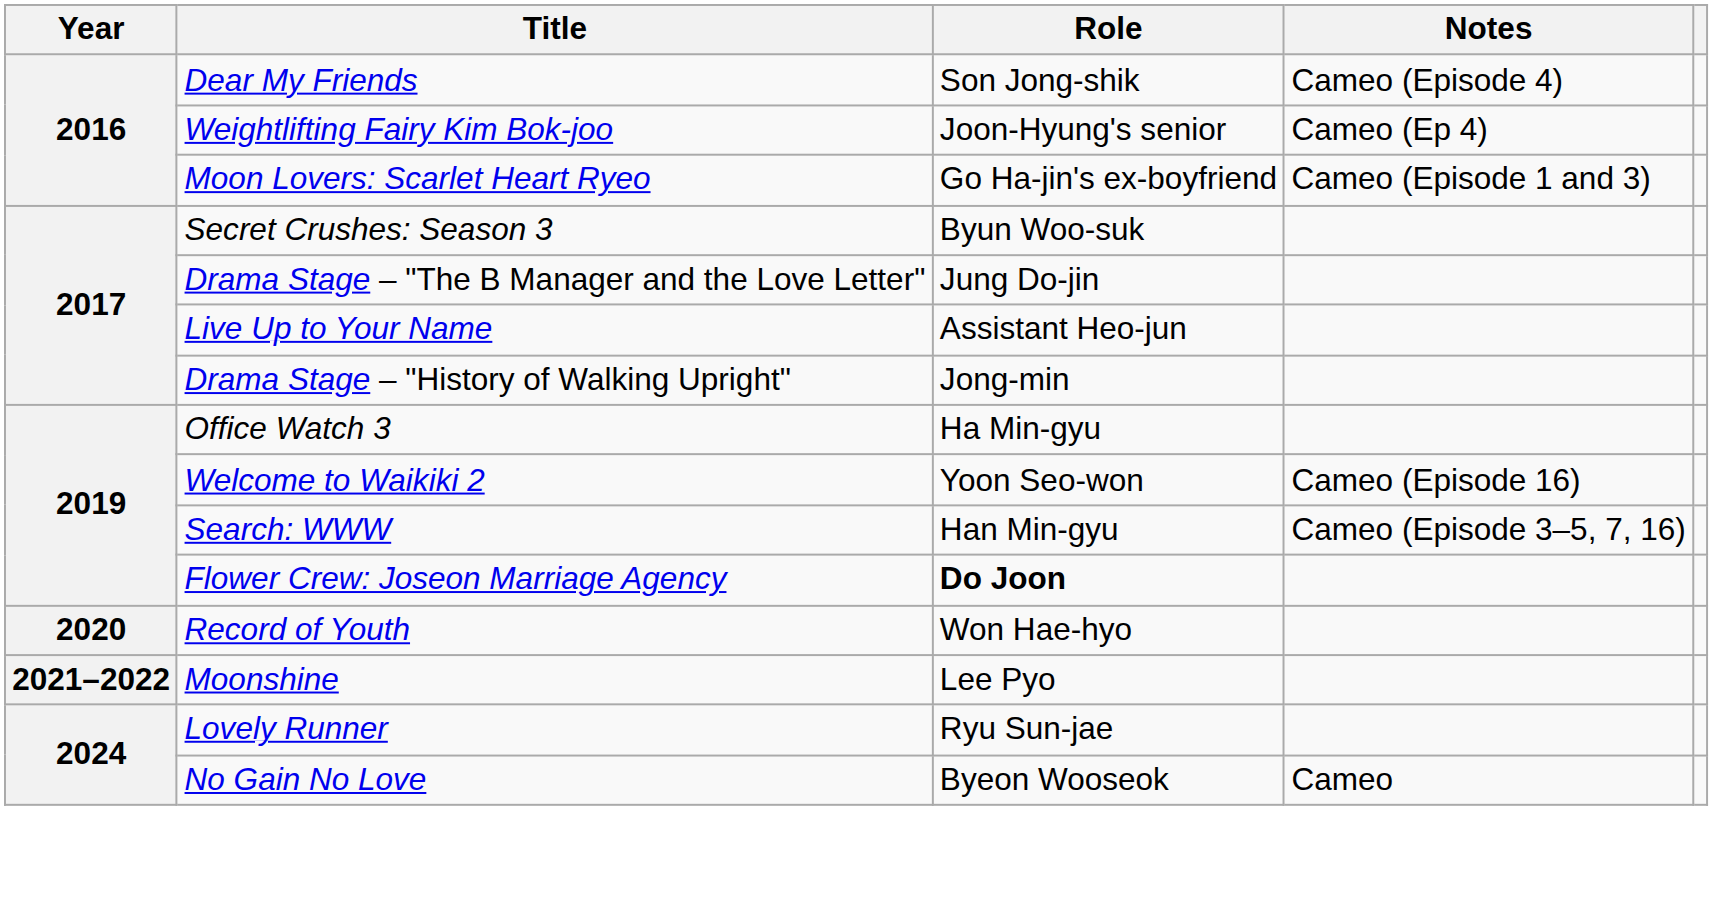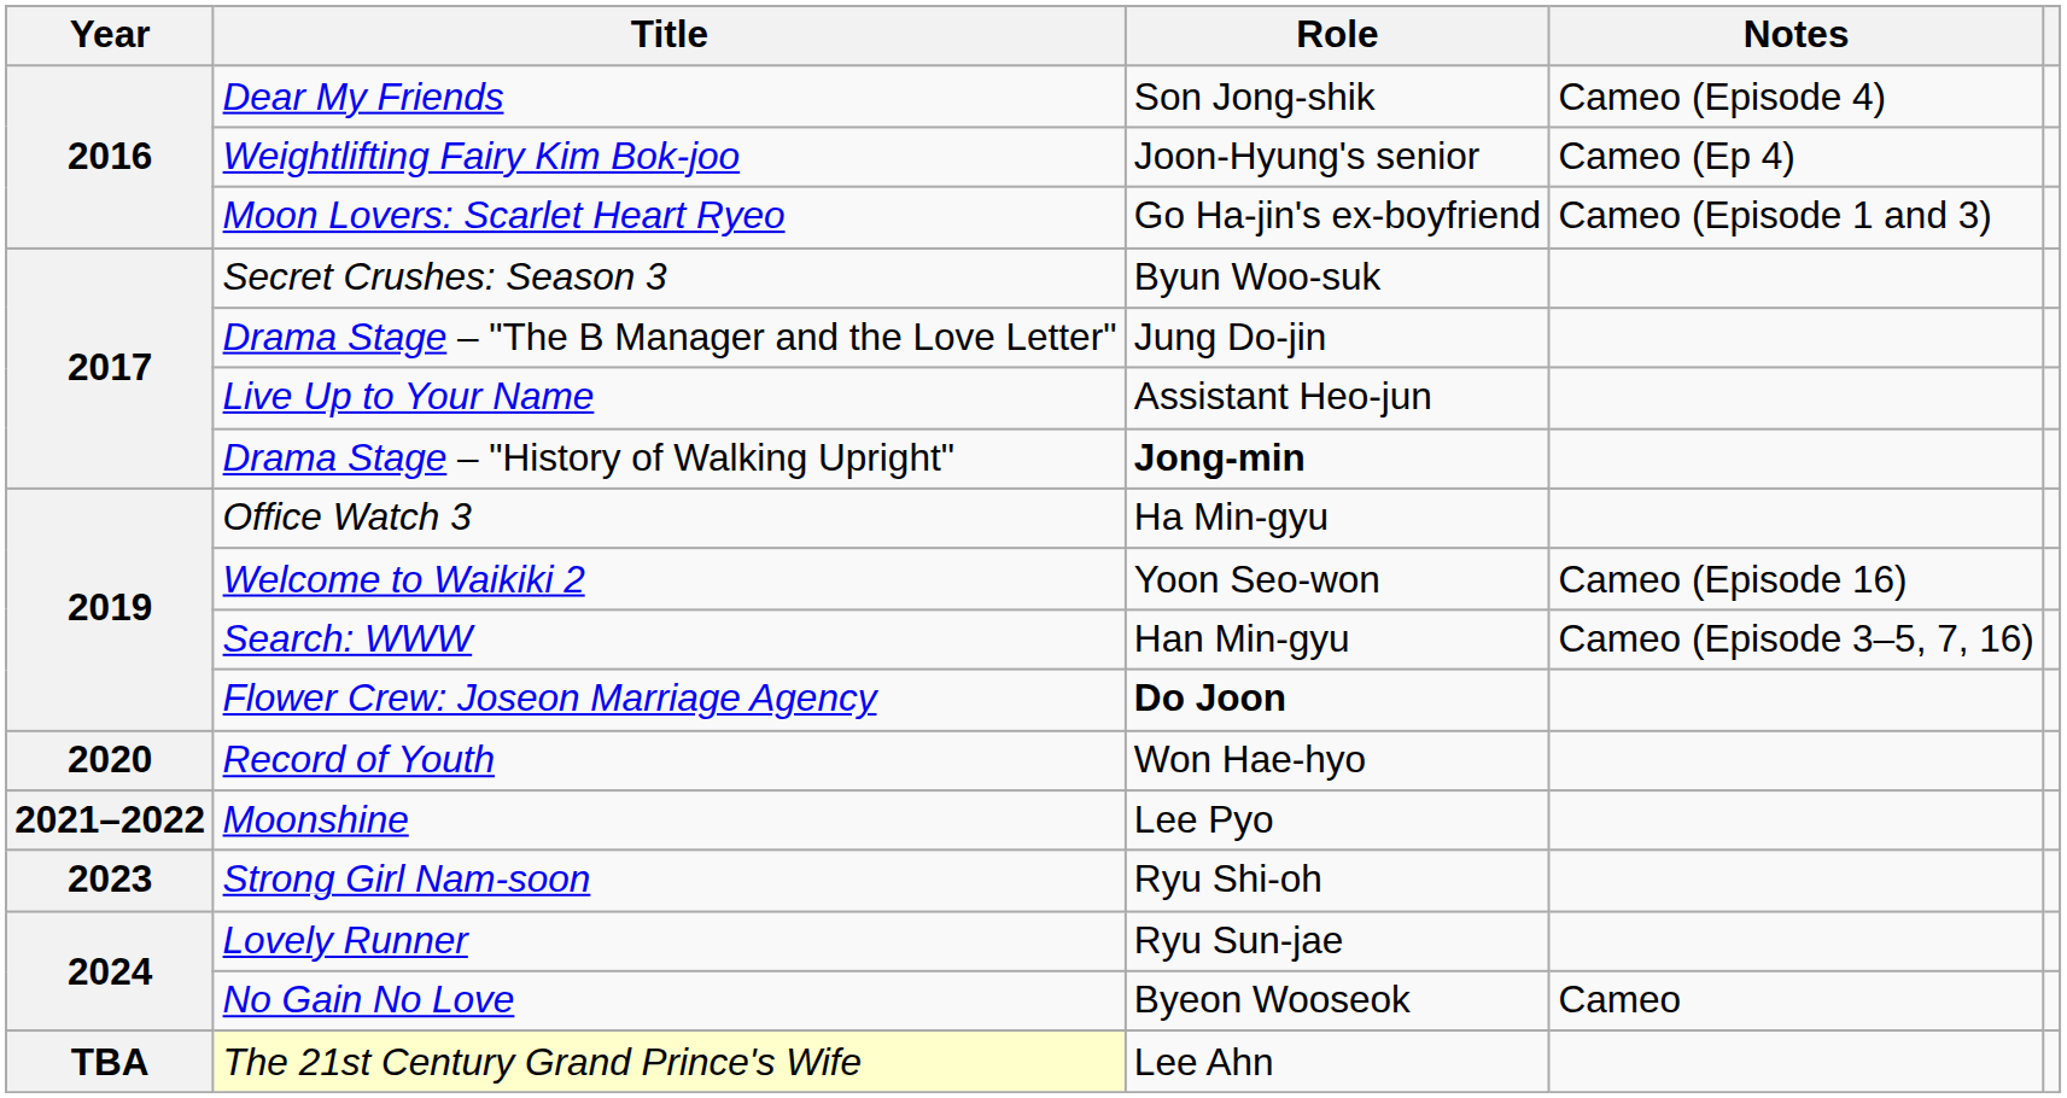Drama Stage – "History of Walking Upright" | Role: normal -> bold
+ row: 2023 | Strong Girl Nam-soon | Ryu Shi-oh
+ row: TBA | The 21st Century Grand Prince's Wife | Lee Ahn
